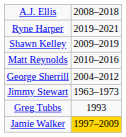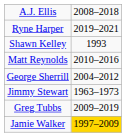Shawn Kelley | column 2: 2009–2019 -> 1993
Greg Tubbs | column 2: 1993 -> 2009–2019
